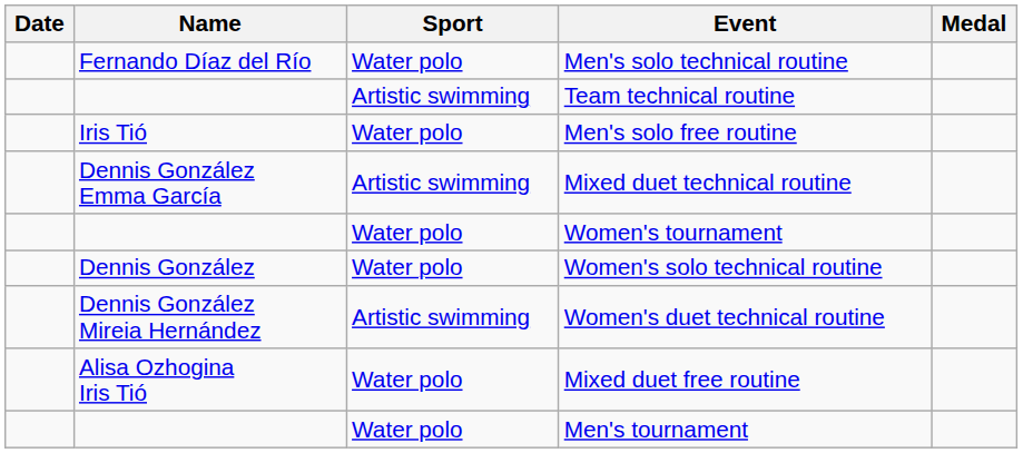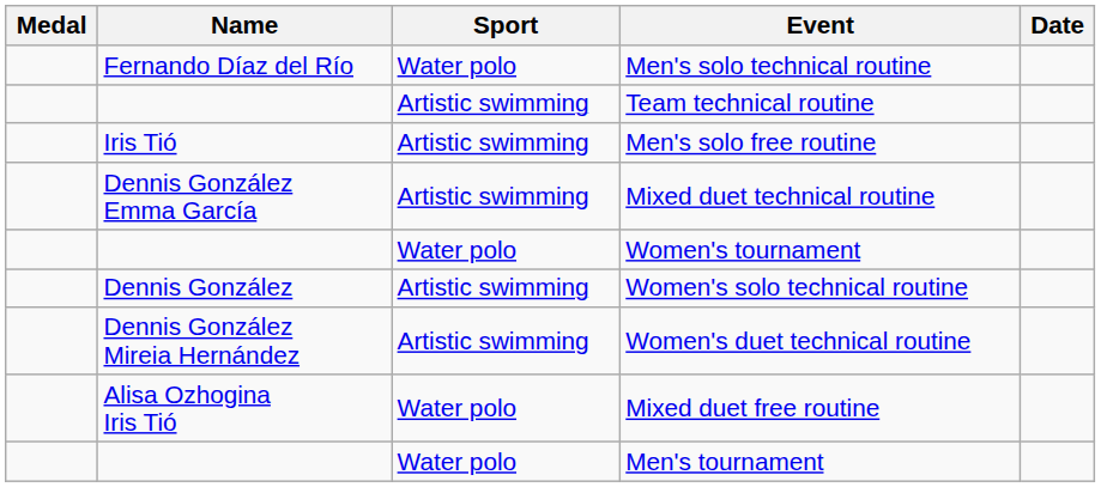columns swapped: Medal <-> Date
Men's solo free routine | Sport: Water polo -> Artistic swimming
Women's solo technical routine | Sport: Water polo -> Artistic swimming
